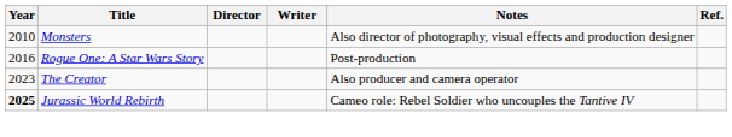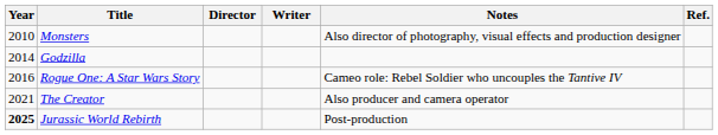+ row: 2014 | Godzilla
Rogue One: A Star Wars Story | Notes: Post-production -> Cameo role: Rebel Soldier who uncouples the Tantive IV
The Creator | Year: 2023 -> 2021
Jurassic World Rebirth | Notes: Cameo role: Rebel Soldier who uncouples the Tantive IV -> Post-production
